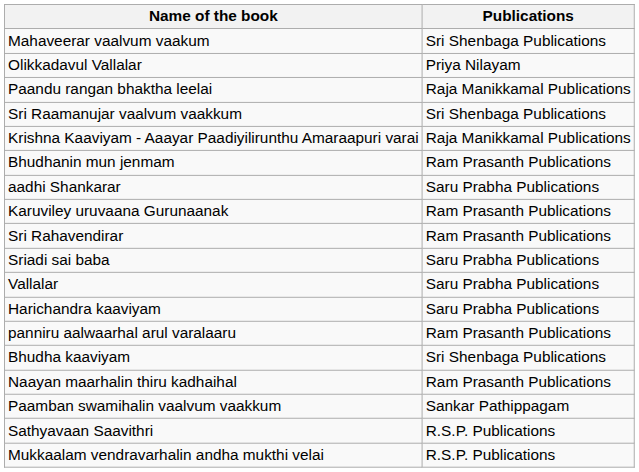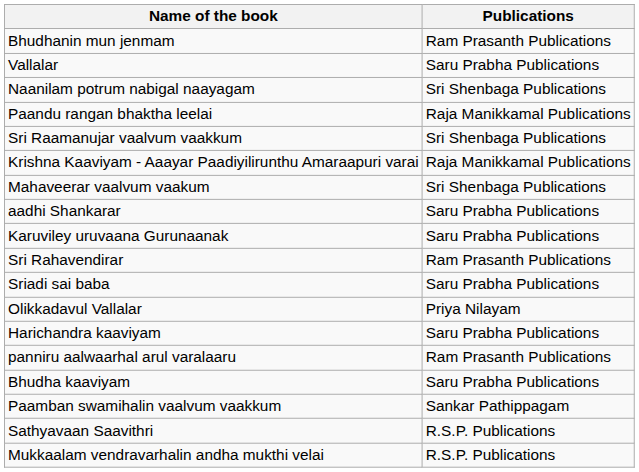rows swapped: Mahaveerar vaalvum vaakum <-> Bhudhanin mun jenmam
rows swapped: Olikkadavul Vallalar <-> Vallalar
+ row: Naanilam potrum nabigal naayagam | Sri Shenbaga Publications
Karuviley uruvaana Gurunaanak | Publications: Ram Prasanth Publications -> Saru Prabha Publications
Bhudha kaaviyam | Publications: Sri Shenbaga Publications -> Saru Prabha Publications
- row: Naayan maarhalin thiru kadhaihal | Ram Prasanth Publications
